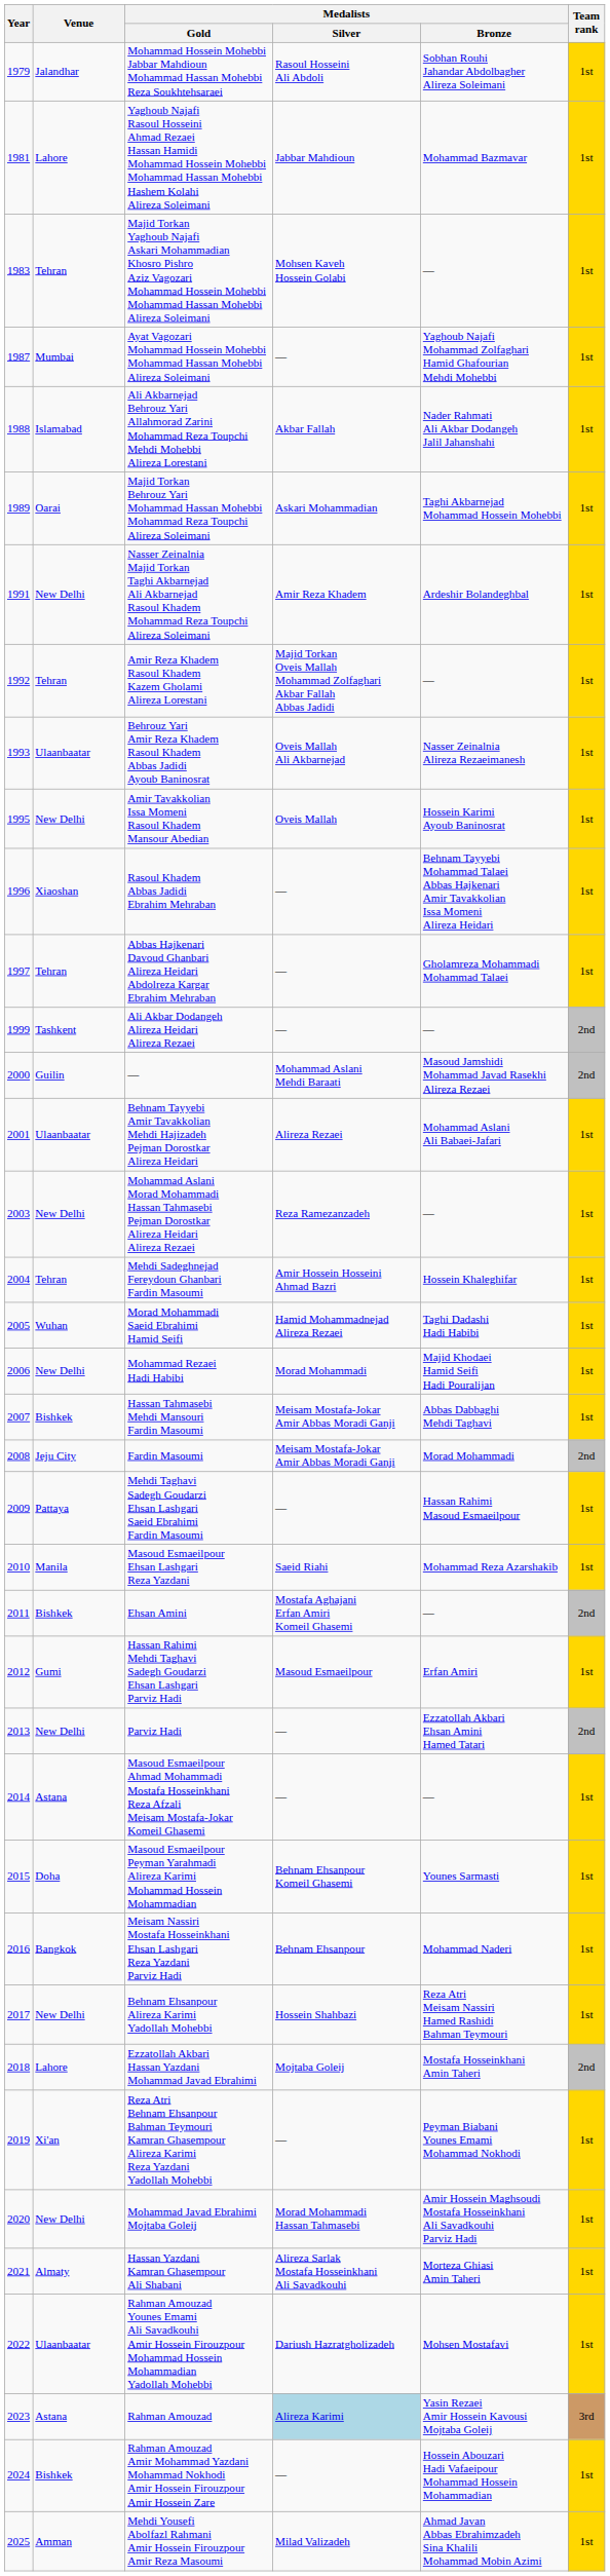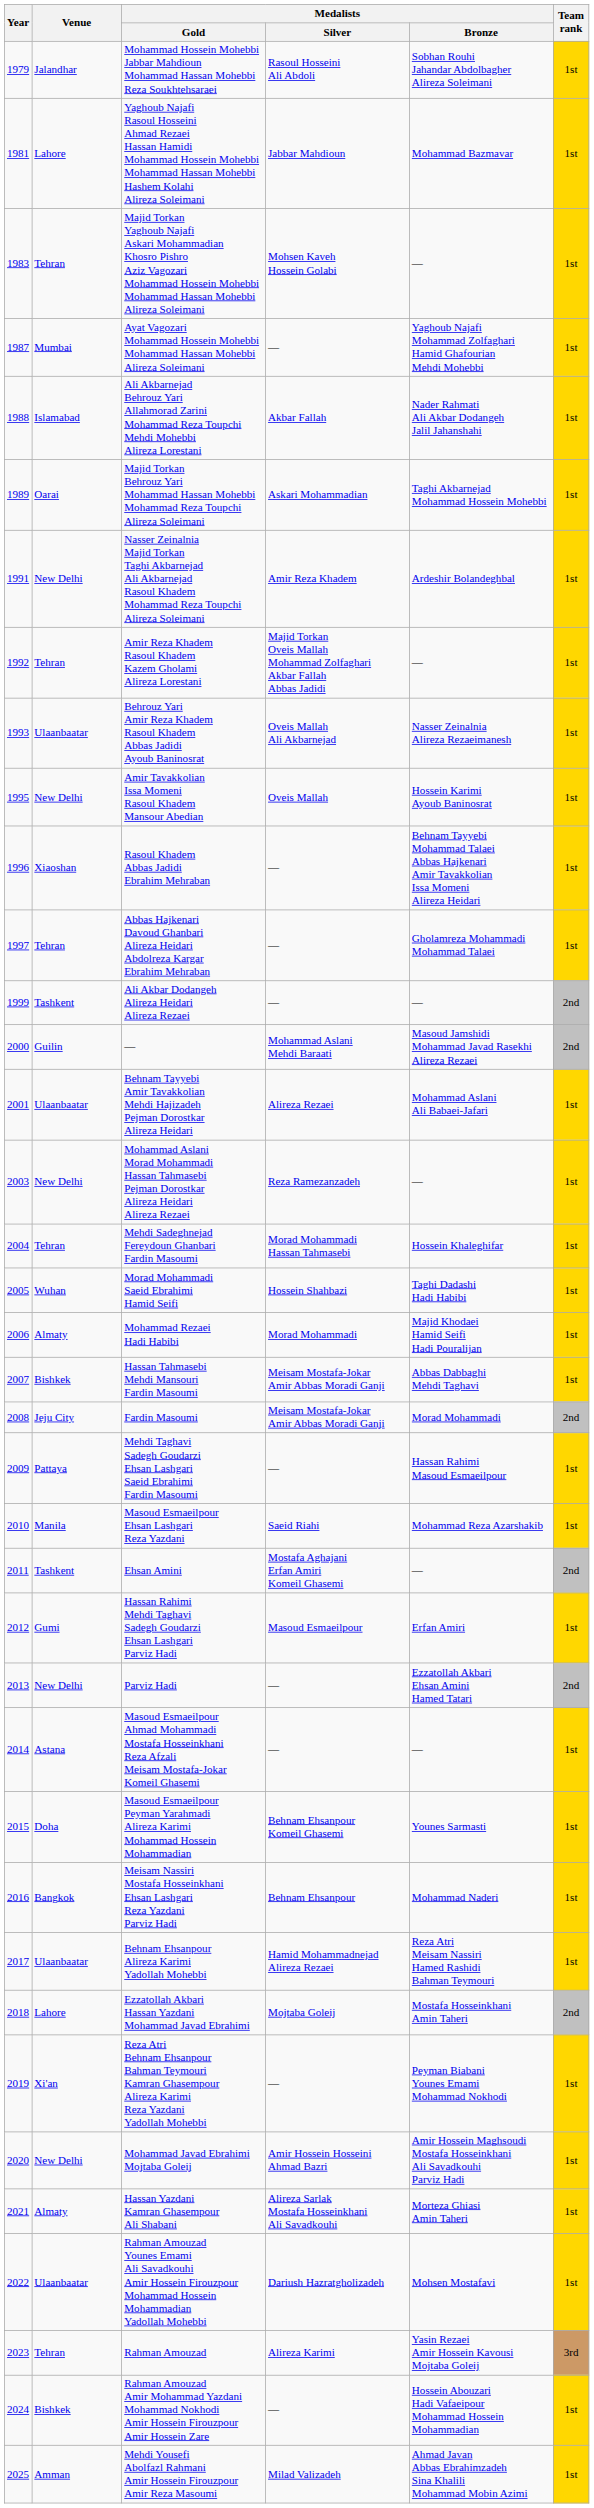Mehdi Sadeghnejad Fereydoun Ghanbari Fardin Masoumi | Medalists / Silver: Amir Hossein Hosseini Ahmad Bazri -> Morad Mohammadi Hassan Tahmasebi
Morad Mohammadi Saeid Ebrahimi Hamid Seifi | Medalists / Silver: Hamid Mohammadnejad Alireza Rezaei -> Hossein Shahbazi
Mohammad Rezaei Hadi Habibi | Venue: New Delhi -> Almaty
Ehsan Amini | Venue: Bishkek -> Tashkent
Behnam Ehsanpour Alireza Karimi Yadollah Mohebbi | Venue: New Delhi -> Ulaanbaatar
Behnam Ehsanpour Alireza Karimi Yadollah Mohebbi | Medalists / Silver: Hossein Shahbazi -> Hamid Mohammadnejad Alireza Rezaei
Mohammad Javad Ebrahimi Mojtaba Goleij | Medalists / Silver: Morad Mohammadi Hassan Tahmasebi -> Amir Hossein Hosseini Ahmad Bazri
Rahman Amouzad | Venue: Astana -> Tehran
Rahman Amouzad | Medalists / Silver: lightblue background -> no background
